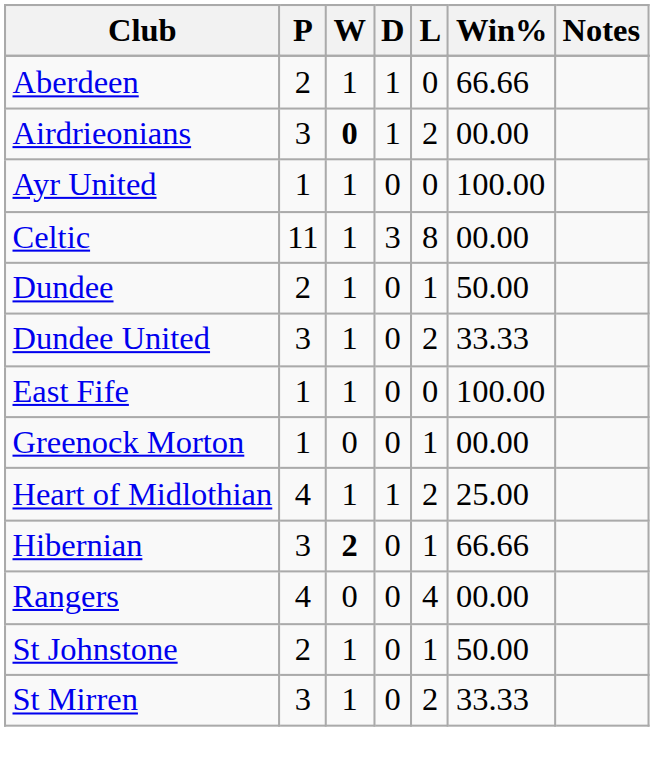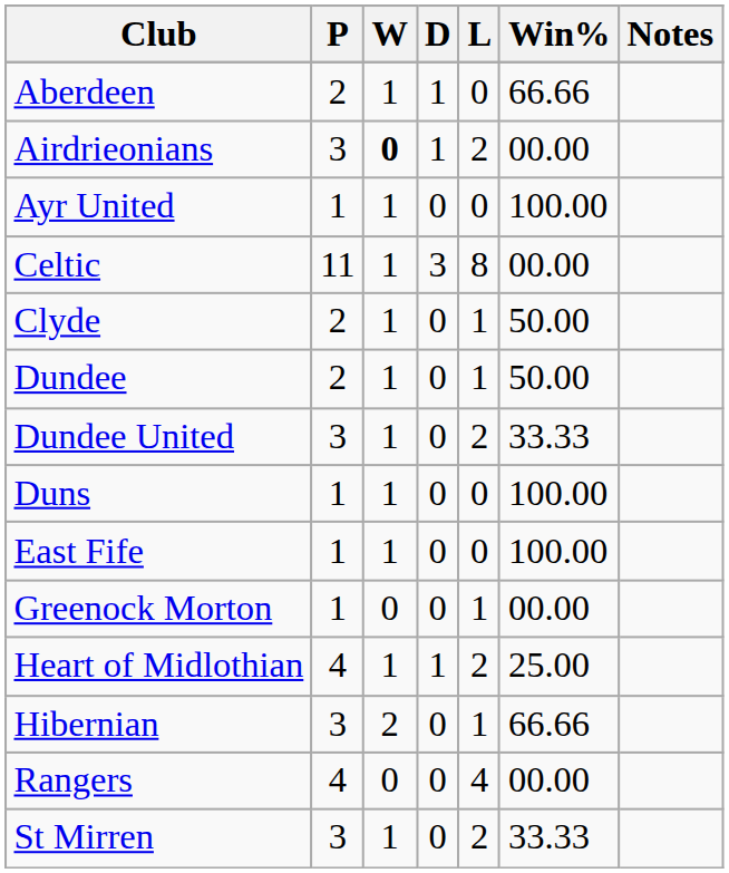+ row: Clyde | 2 | 1 | 0 | 1 | 50.00
+ row: Duns | 1 | 1 | 0 | 0 | 100.00
Hibernian | W: bold -> normal
- row: St Johnstone | 2 | 1 | 0 | 1 | 50.00
